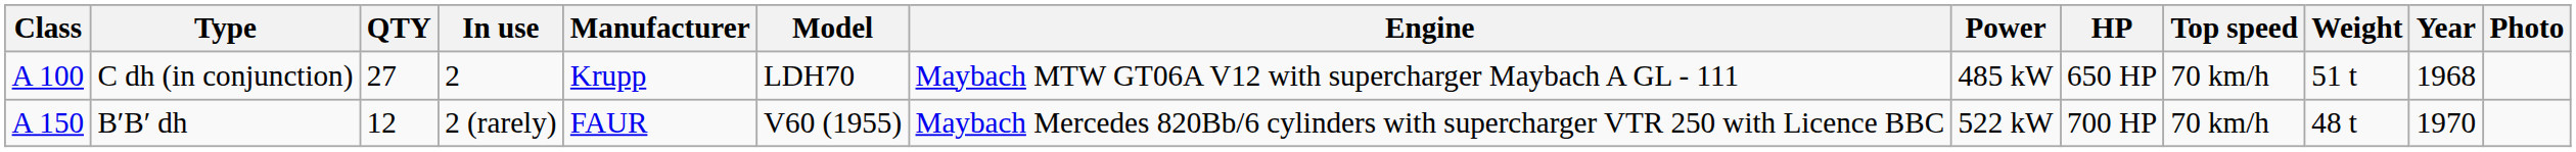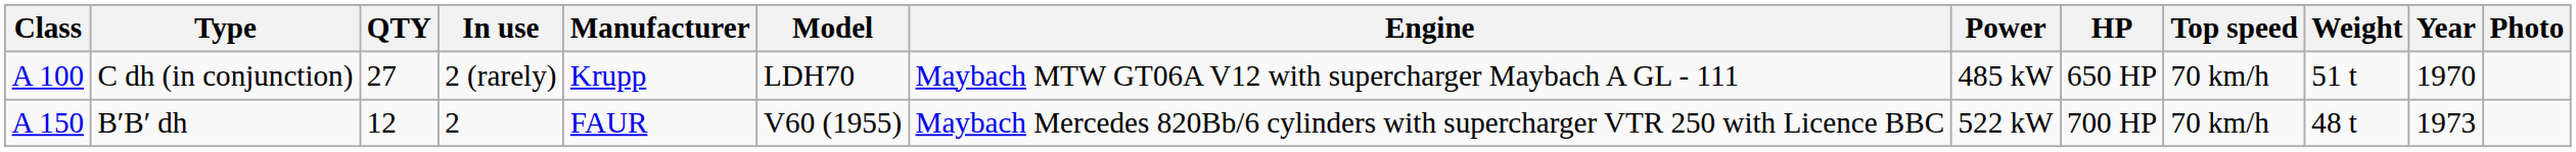C dh (in conjunction) | In use: 2 -> 2 (rarely)
C dh (in conjunction) | Year: 1968 -> 1970
B′B′ dh | In use: 2 (rarely) -> 2
B′B′ dh | Year: 1970 -> 1973
